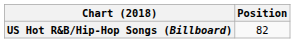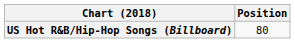US Hot R&B/Hip-Hop Songs (Billboard) | Position: 82 -> 80
